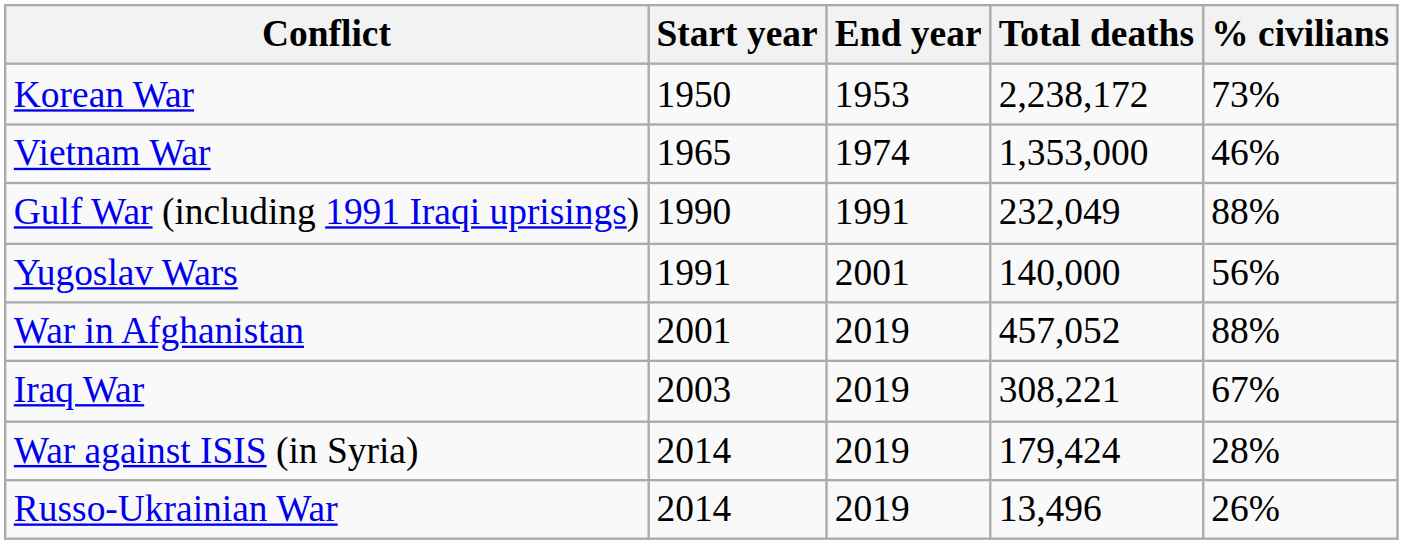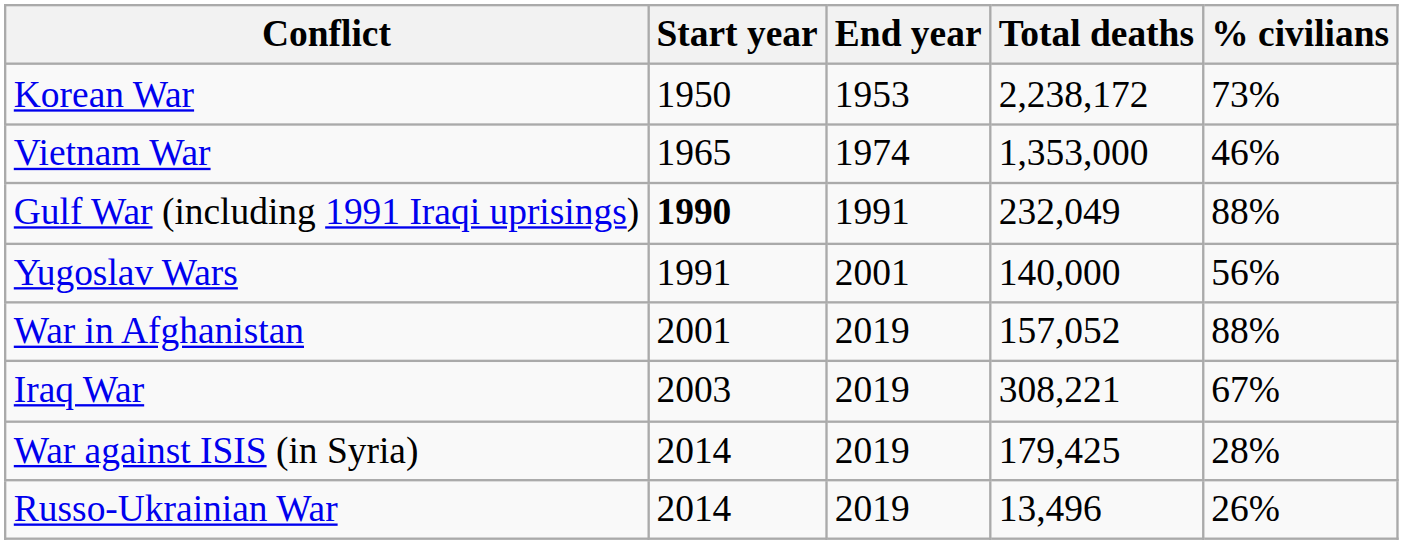Gulf War (including 1991 Iraqi uprisings) | Start year: normal -> bold
War in Afghanistan | Total deaths: 457,052 -> 157,052
War against ISIS (in Syria) | Total deaths: 179,424 -> 179,425
